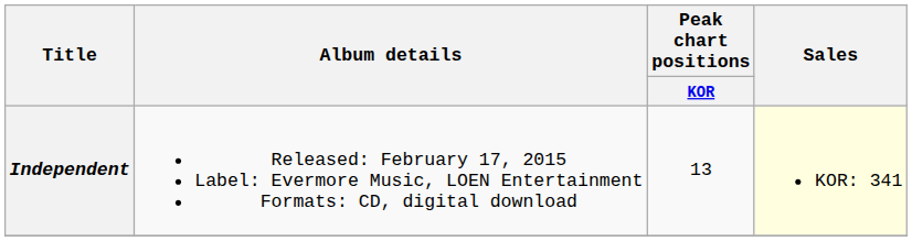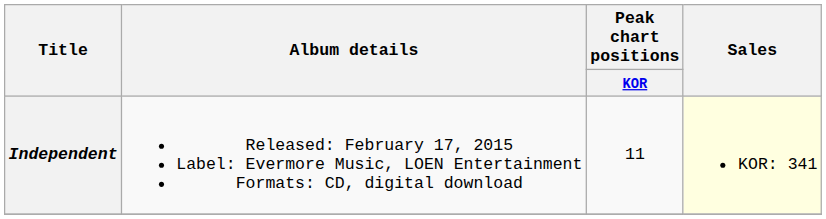Independent | Peak chart positions / KOR: 13 -> 11
